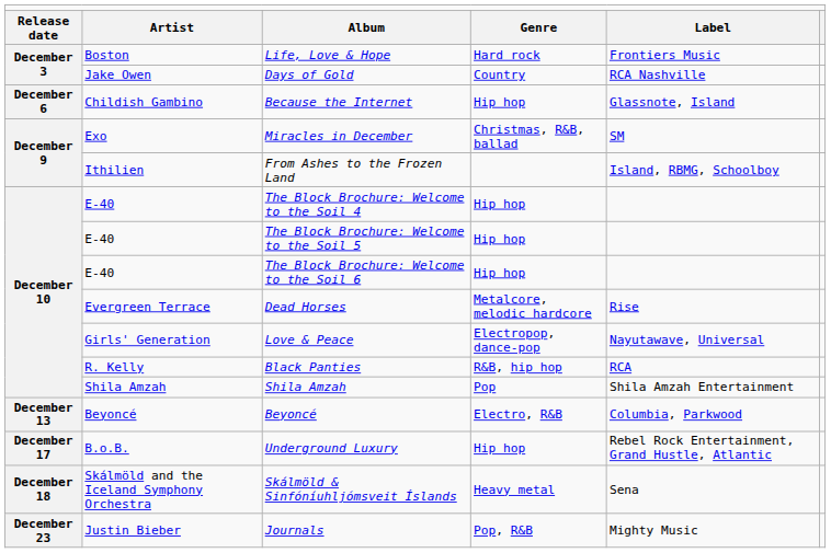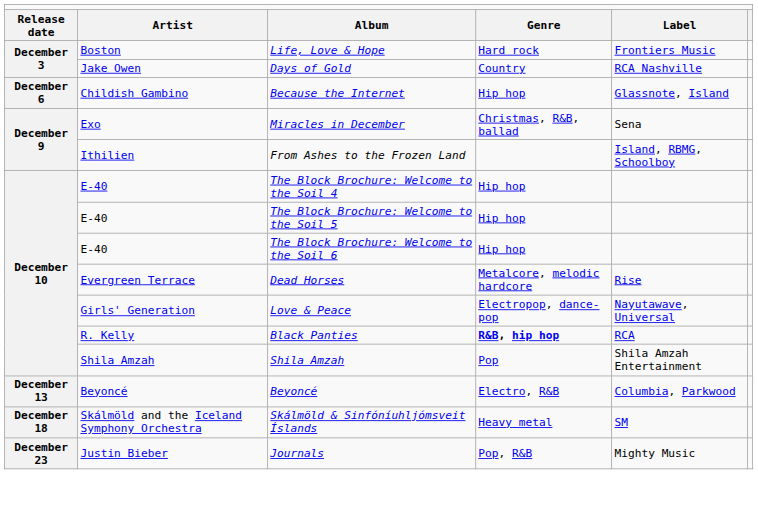Miracles in December | column 5: SM -> Sena
Black Panties | column 4: normal -> bold
- row: December 17 | B.o.B. | Underground Luxury | Hip hop | Rebel Rock Entertainment, Grand Hustle, Atlantic
Skálmöld & Sinfóníuhljómsveit Íslands | column 5: Sena -> SM
